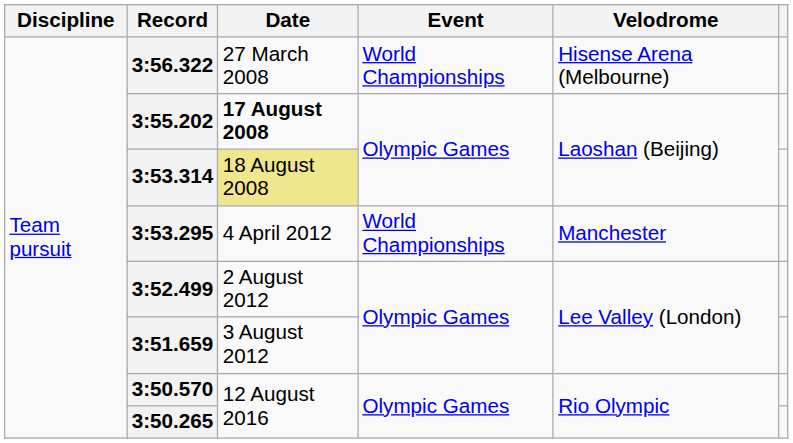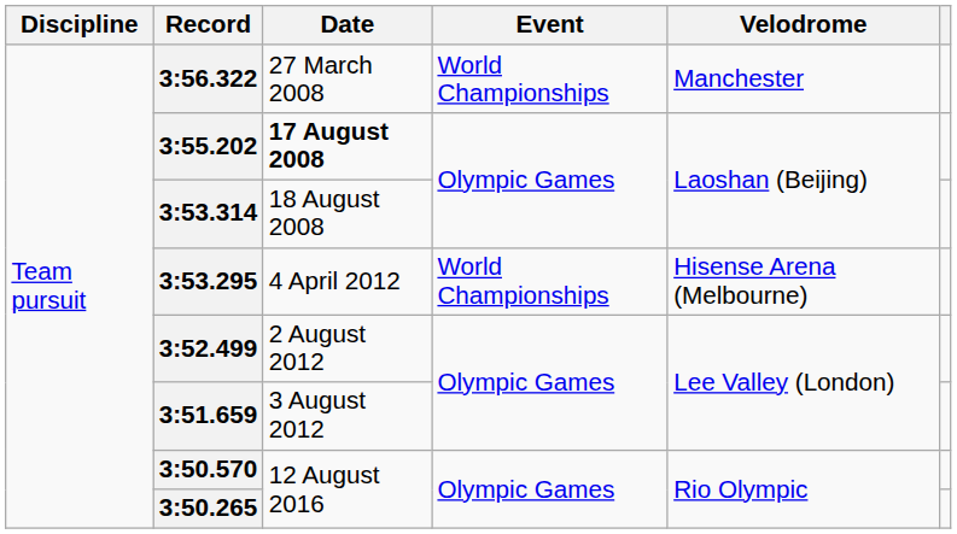3:56.322 | Velodrome: Hisense Arena (Melbourne) -> Manchester
3:53.314 | Date: khaki background -> no background
3:53.295 | Velodrome: Manchester -> Hisense Arena (Melbourne)
